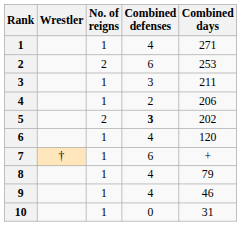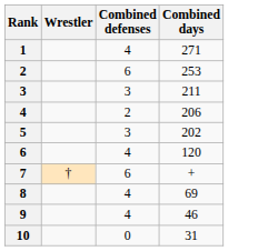- column: No. of reigns | 1 | 2 | 1 | 1 | 2 | 1 | 1 | 1 | 1 | 1
5 | Combined defenses: bold -> normal
8 | Combined days: 79 -> 69
